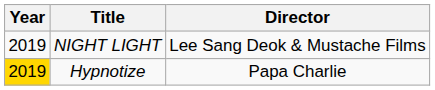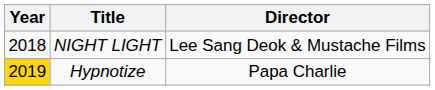NIGHT LIGHT | Year: 2019 -> 2018
